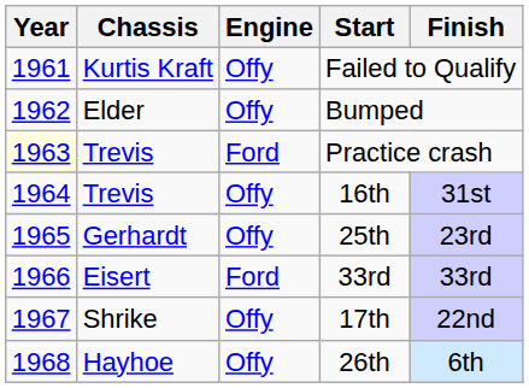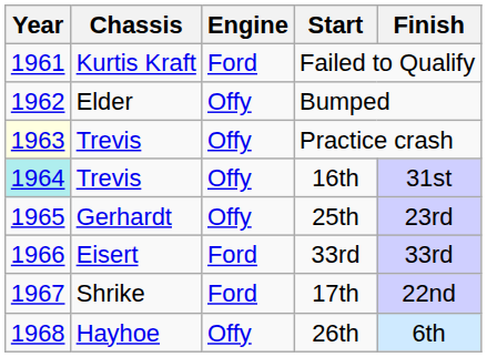Failed to Qualify | Engine: Offy -> Ford
Practice crash | Engine: Ford -> Offy
16th | Year: no background -> paleturquoise background
17th | Engine: Offy -> Ford
